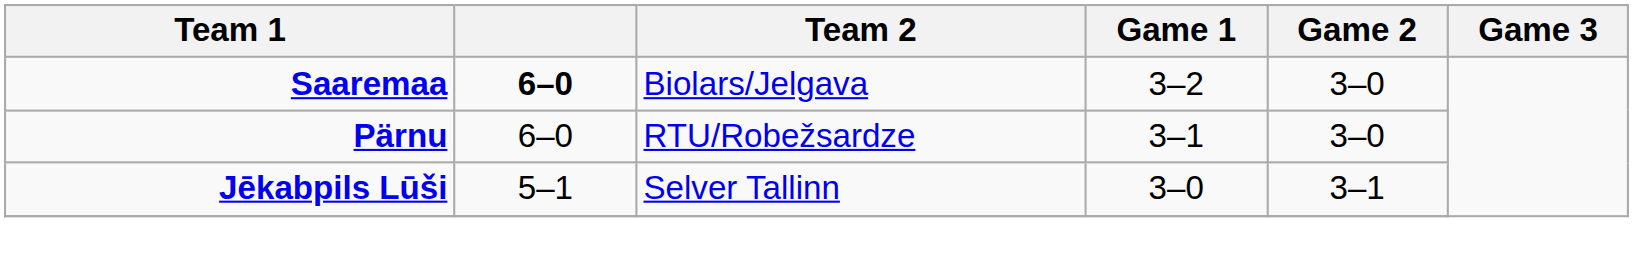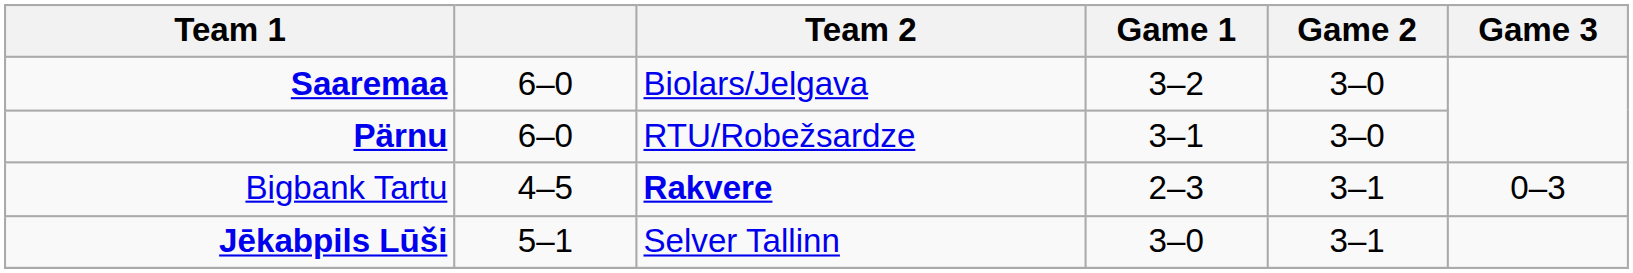Saaremaa | column 2: bold -> normal
+ row: Bigbank Tartu | 4–5 | Rakvere | 2–3 | 3–1 | 0–3
